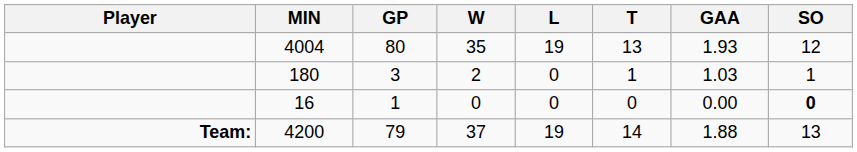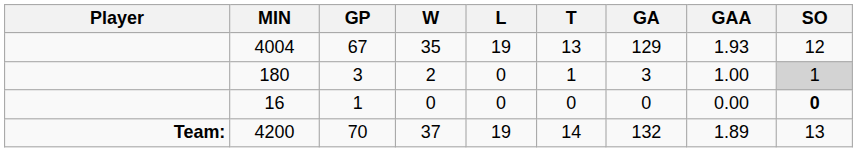+ column: GA | 129 | 3 | 0 | 132
4004 | GP: 80 -> 67
180 | GAA: 1.03 -> 1.00
180 | SO: no background -> lightgrey background
4200 | GP: 79 -> 70
4200 | GAA: 1.88 -> 1.89
